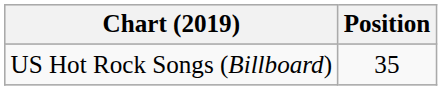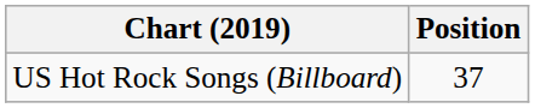US Hot Rock Songs (Billboard) | Position: 35 -> 37
